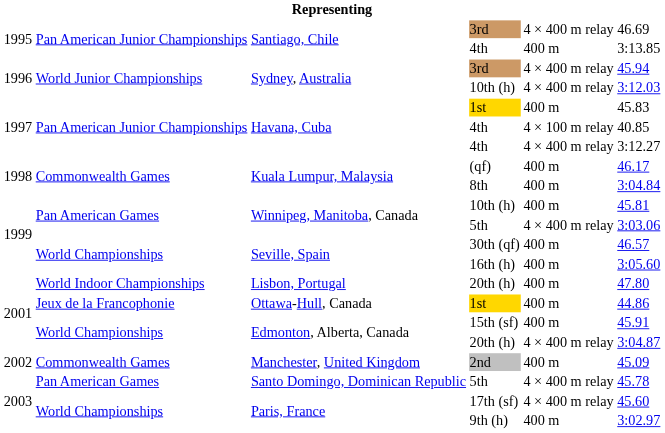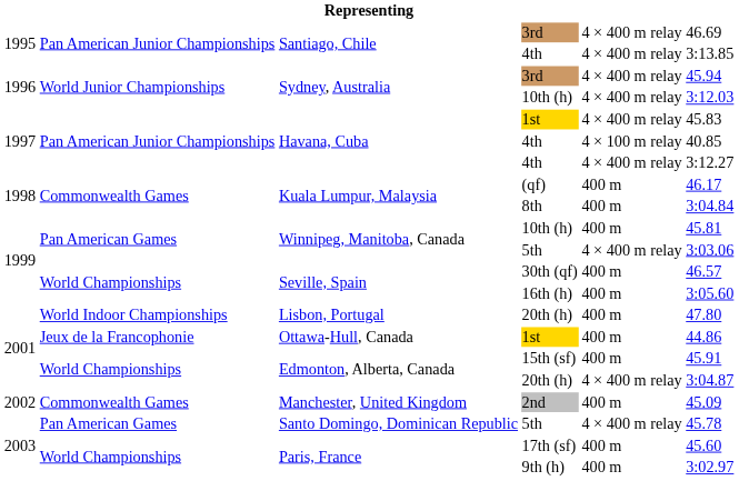Santiago, Chile / 4th | column 5: 400 m -> 4 × 400 m relay
Havana, Cuba / 1st | column 5: 400 m -> 4 × 400 m relay
17th (sf) | column 5: 4 × 400 m relay -> 400 m
